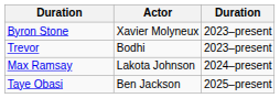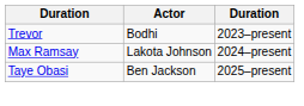- row: Byron Stone | Xavier Molyneux | 2023–present
